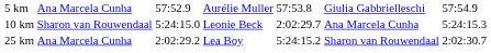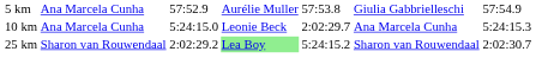10 km | column 2: Sharon van Rouwendaal -> Ana Marcela Cunha
25 km | column 2: Ana Marcela Cunha -> Sharon van Rouwendaal
25 km | column 4: no background -> lightgreen background
